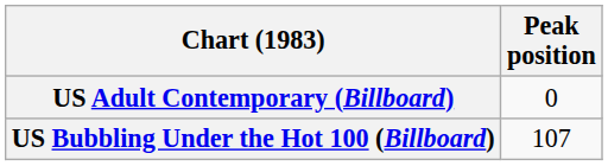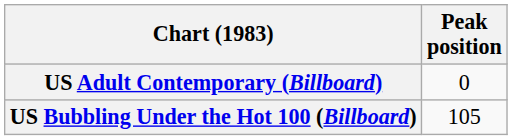US Bubbling Under the Hot 100 (Billboard) | Peak position: 107 -> 105
